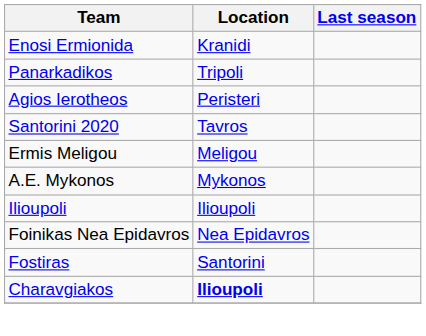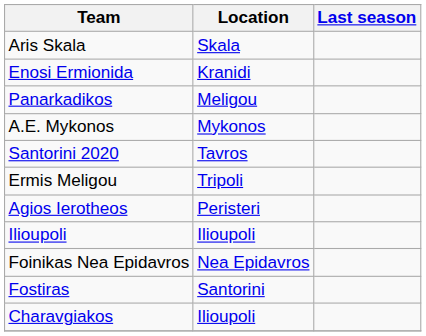+ row: Aris Skala | Skala
Panarkadikos | Location: Tripoli -> Meligou
rows swapped: Agios Ierotheos <-> A.E. Mykonos
Ermis Meligou | Location: Meligou -> Tripoli
Charavgiakos | Location: bold -> normal
